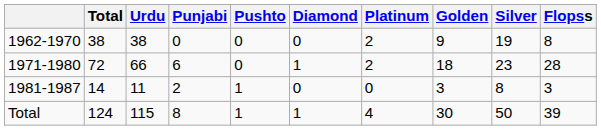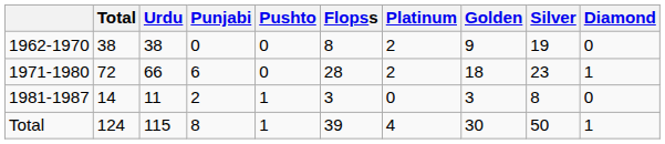columns swapped: Diamond <-> Flopss
